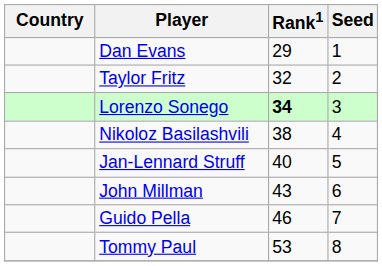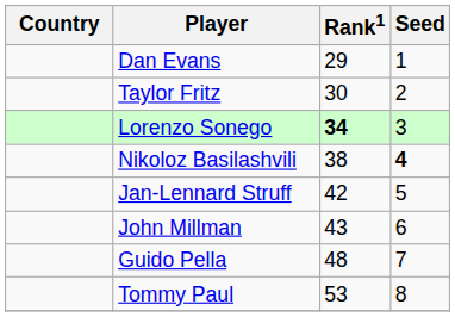Taylor Fritz | Rank1: 32 -> 30
Nikoloz Basilashvili | Seed: normal -> bold
Jan-Lennard Struff | Rank1: 40 -> 42
Guido Pella | Rank1: 46 -> 48
